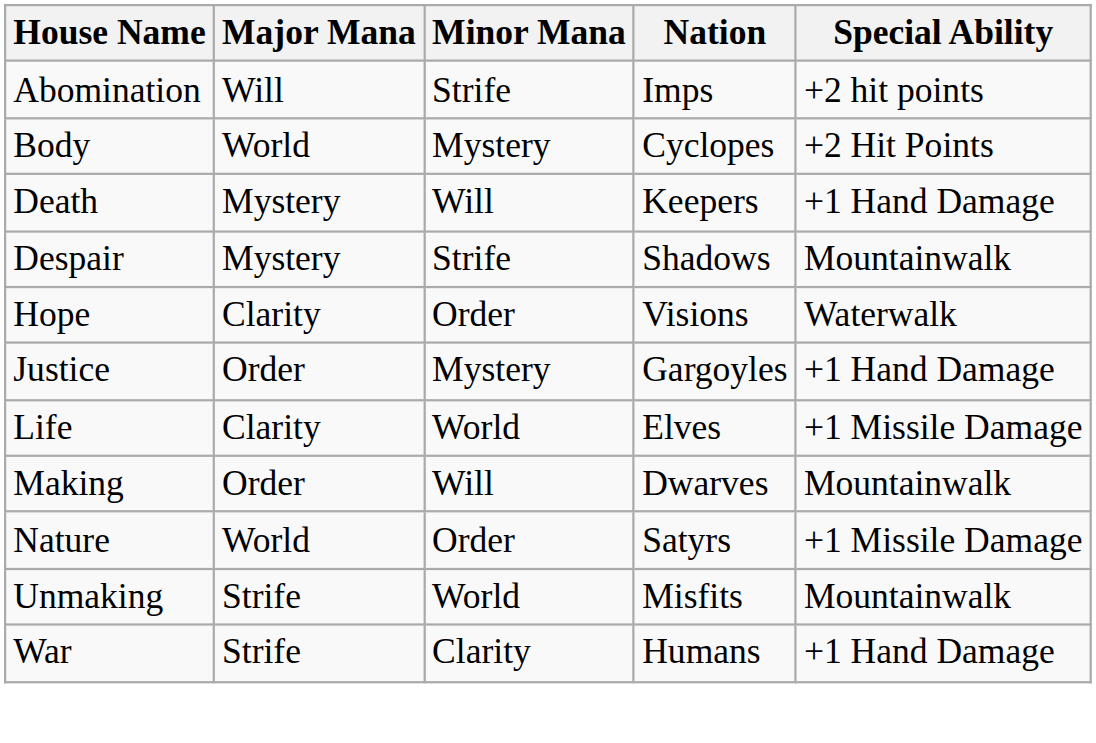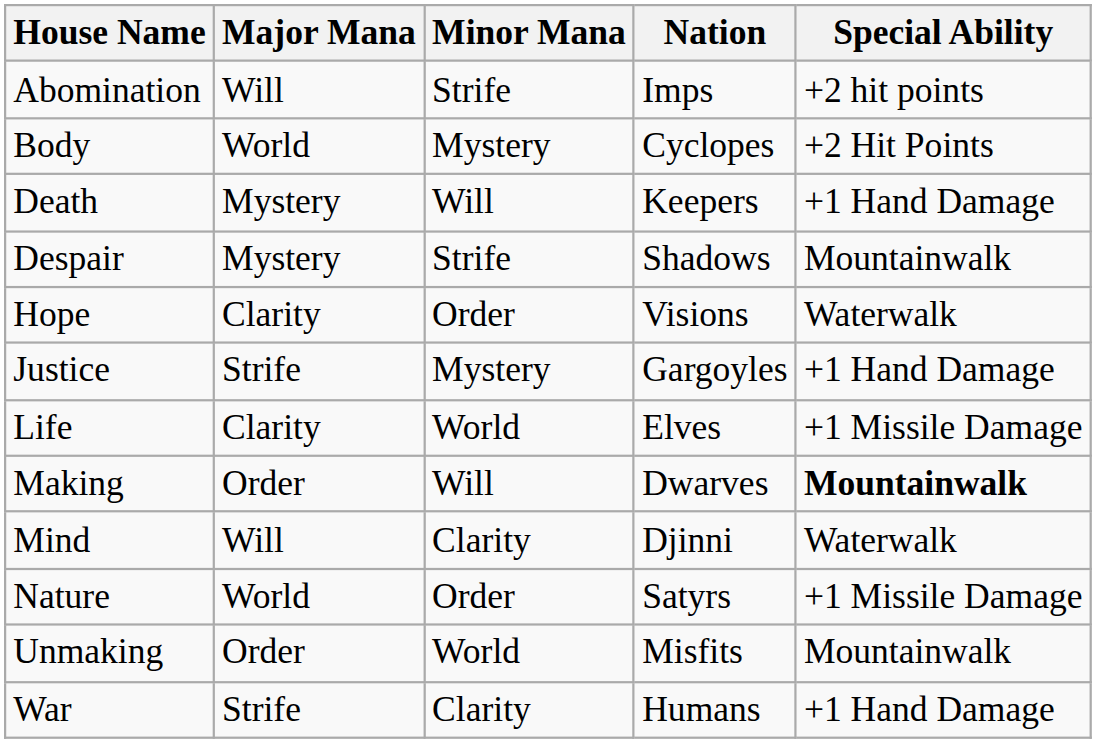Justice | Major Mana: Order -> Strife
Making | Special Ability: normal -> bold
+ row: Mind | Will | Clarity | Djinni | Waterwalk
Unmaking | Major Mana: Strife -> Order
